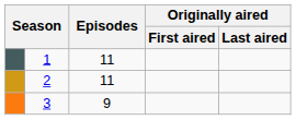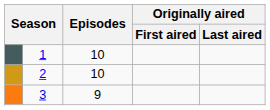1 | Episodes: 11 -> 10
2 | Episodes: 11 -> 10
